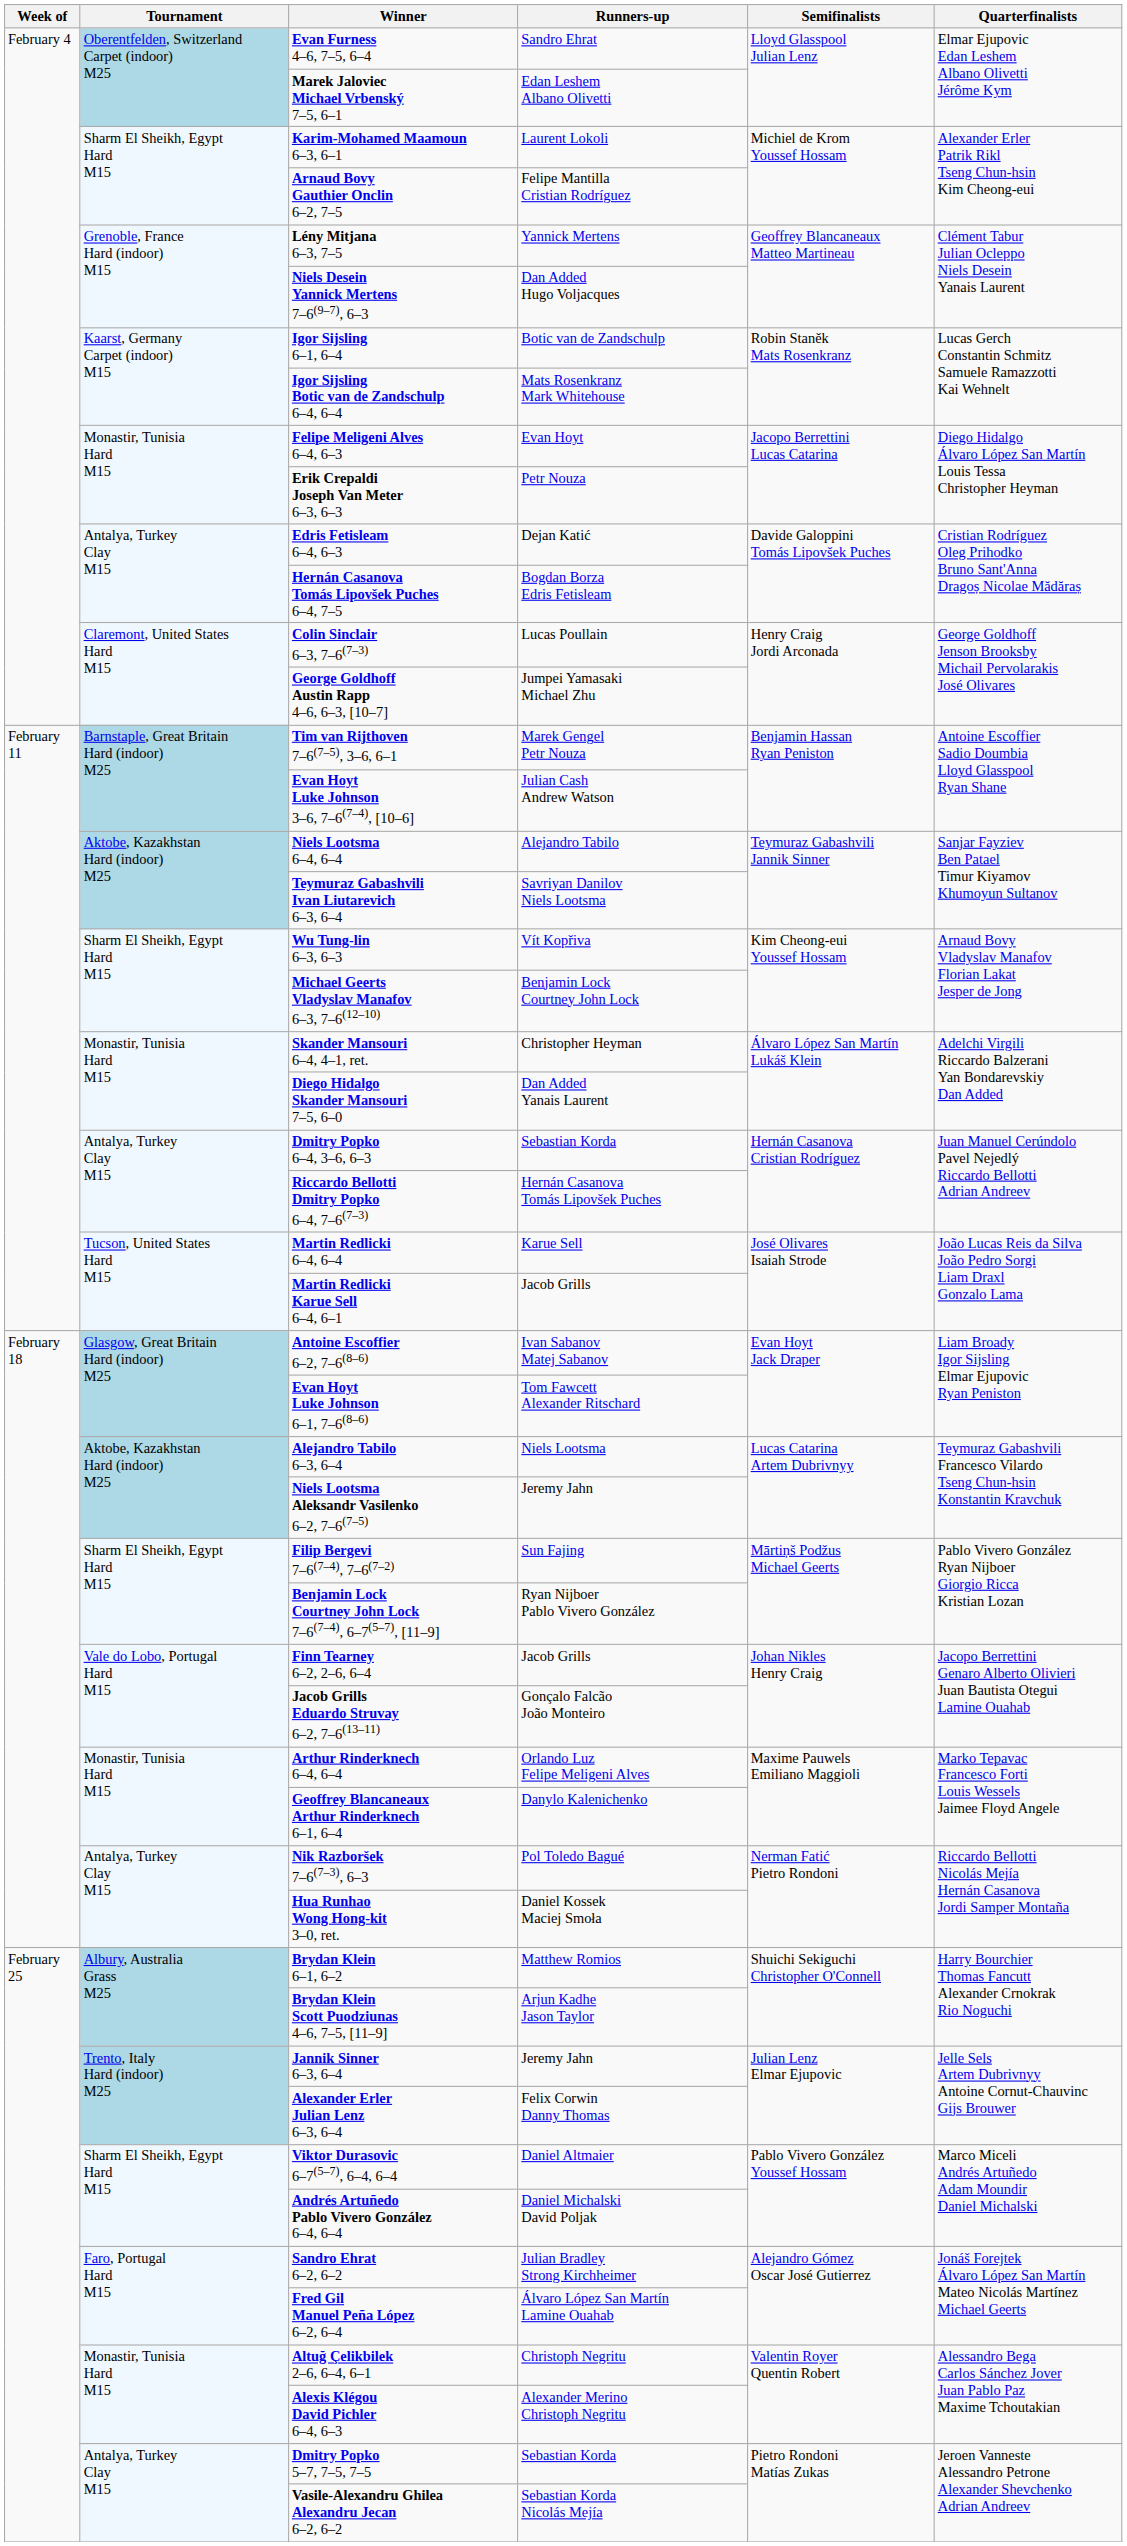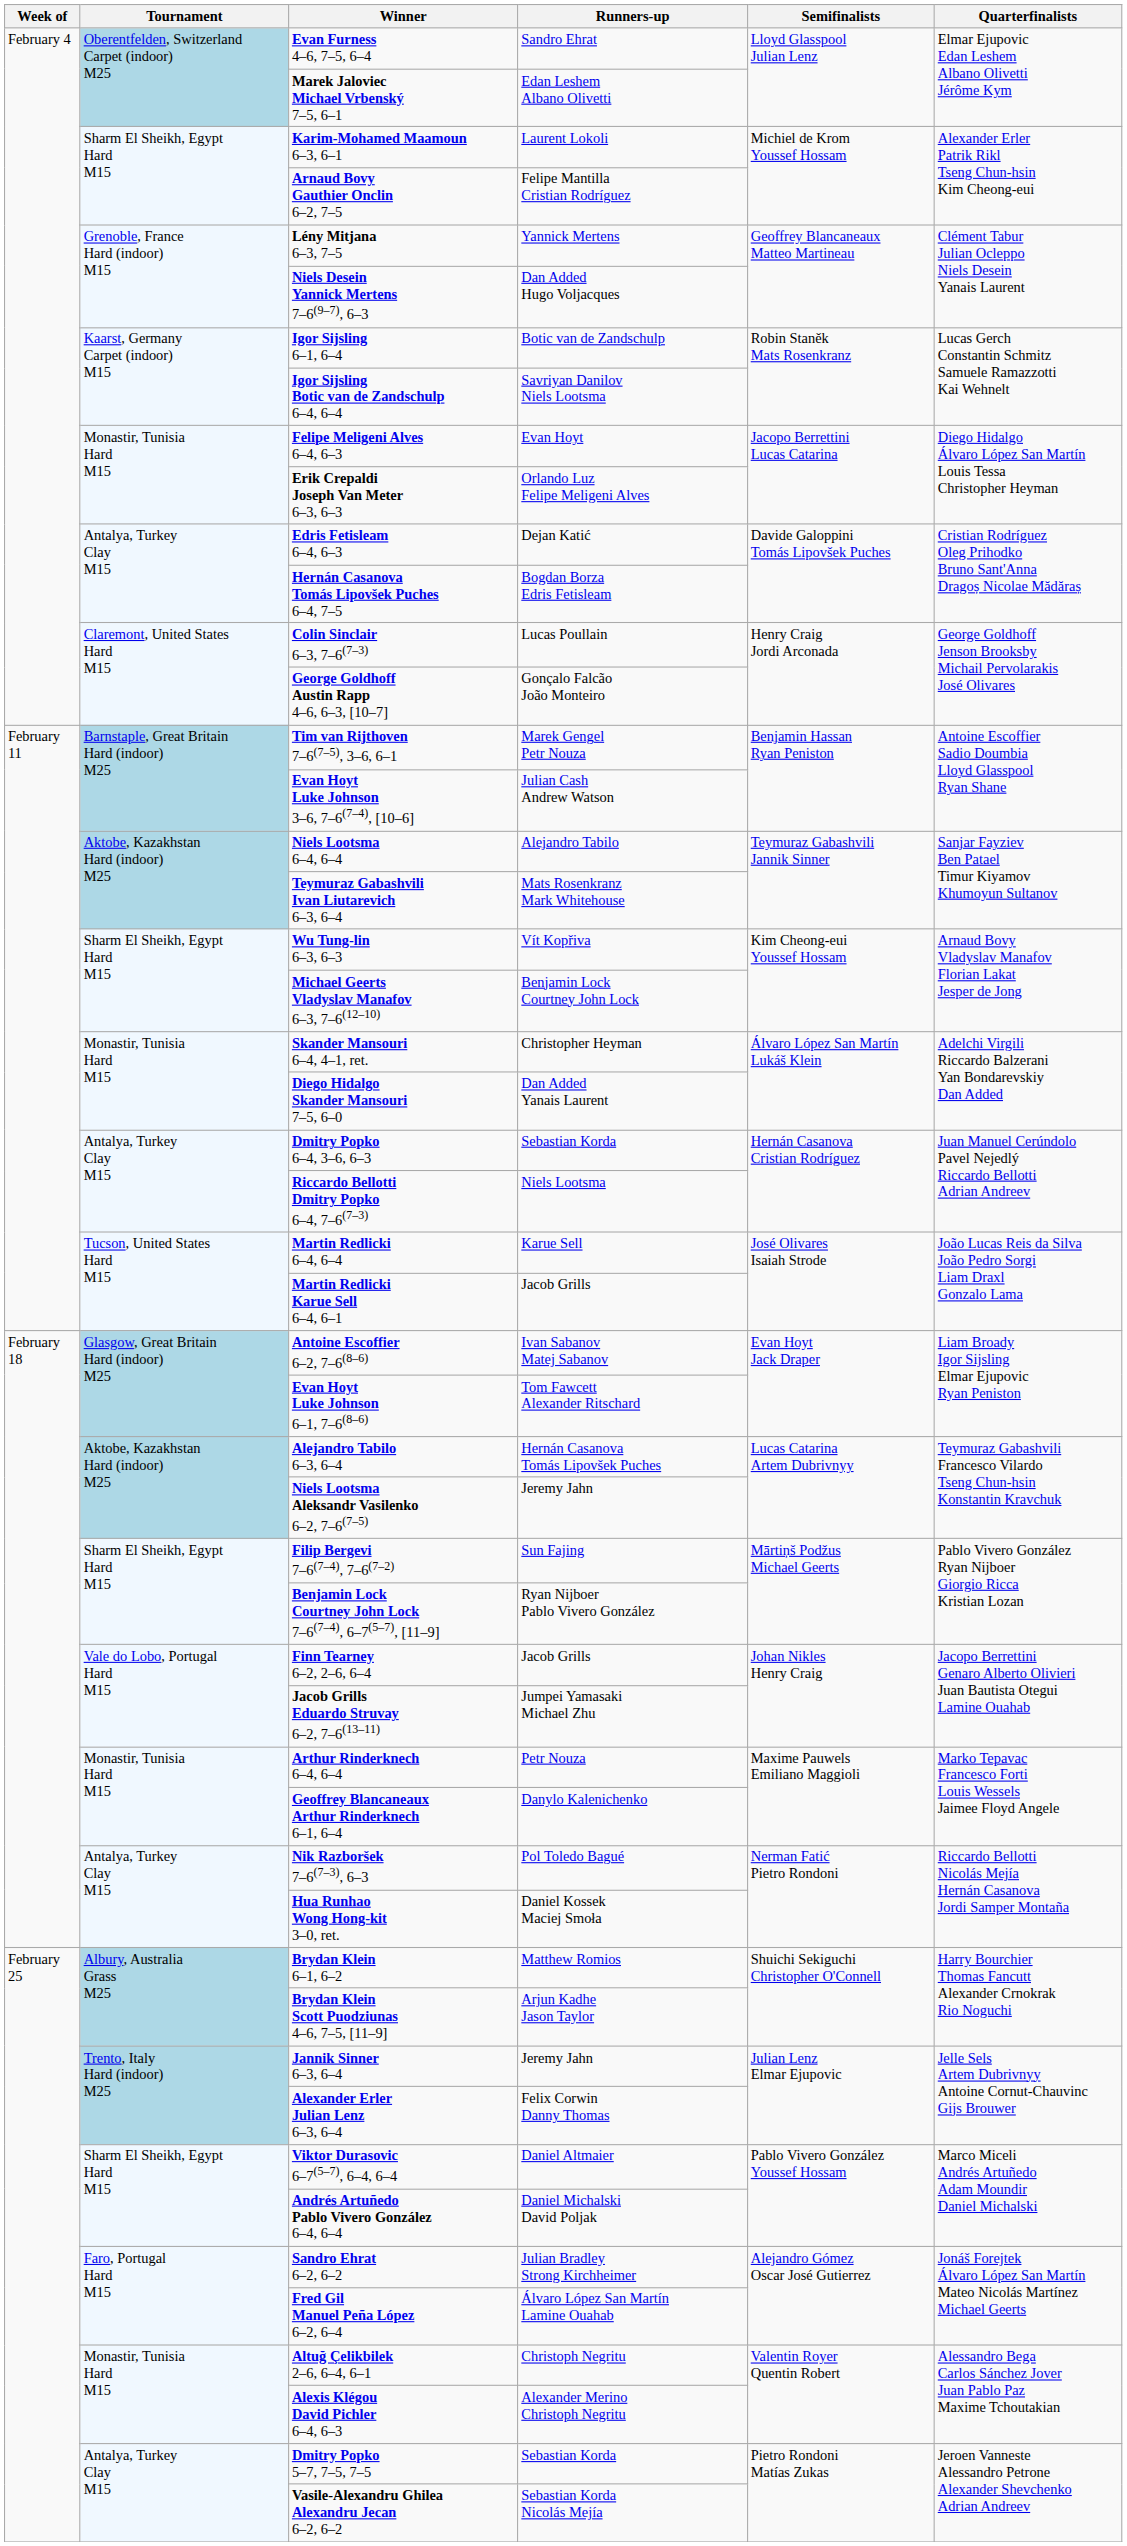Igor Sijsling Botic van de Zandschulp 6–4, 6–4 | Runners-up: Mats Rosenkranz Mark Whitehouse -> Savriyan Danilov Niels Lootsma
Erik Crepaldi Joseph Van Meter 6–3, 6–3 | Runners-up: Petr Nouza -> Orlando Luz Felipe Meligeni Alves
George Goldhoff Austin Rapp 4–6, 6–3, [10–7] | Runners-up: Jumpei Yamasaki Michael Zhu -> Gonçalo Falcão João Monteiro
Teymuraz Gabashvili Ivan Liutarevich 6–3, 6–4 | Runners-up: Savriyan Danilov Niels Lootsma -> Mats Rosenkranz Mark Whitehouse
Riccardo Bellotti Dmitry Popko 6–4, 7–6(7–3) | Runners-up: Hernán Casanova Tomás Lipovšek Puches -> Niels Lootsma
Alejandro Tabilo 6–3, 6–4 | Runners-up: Niels Lootsma -> Hernán Casanova Tomás Lipovšek Puches
Jacob Grills Eduardo Struvay 6–2, 7–6(13–11) | Runners-up: Gonçalo Falcão João Monteiro -> Jumpei Yamasaki Michael Zhu
Arthur Rinderknech 6–4, 6–4 | Runners-up: Orlando Luz Felipe Meligeni Alves -> Petr Nouza
